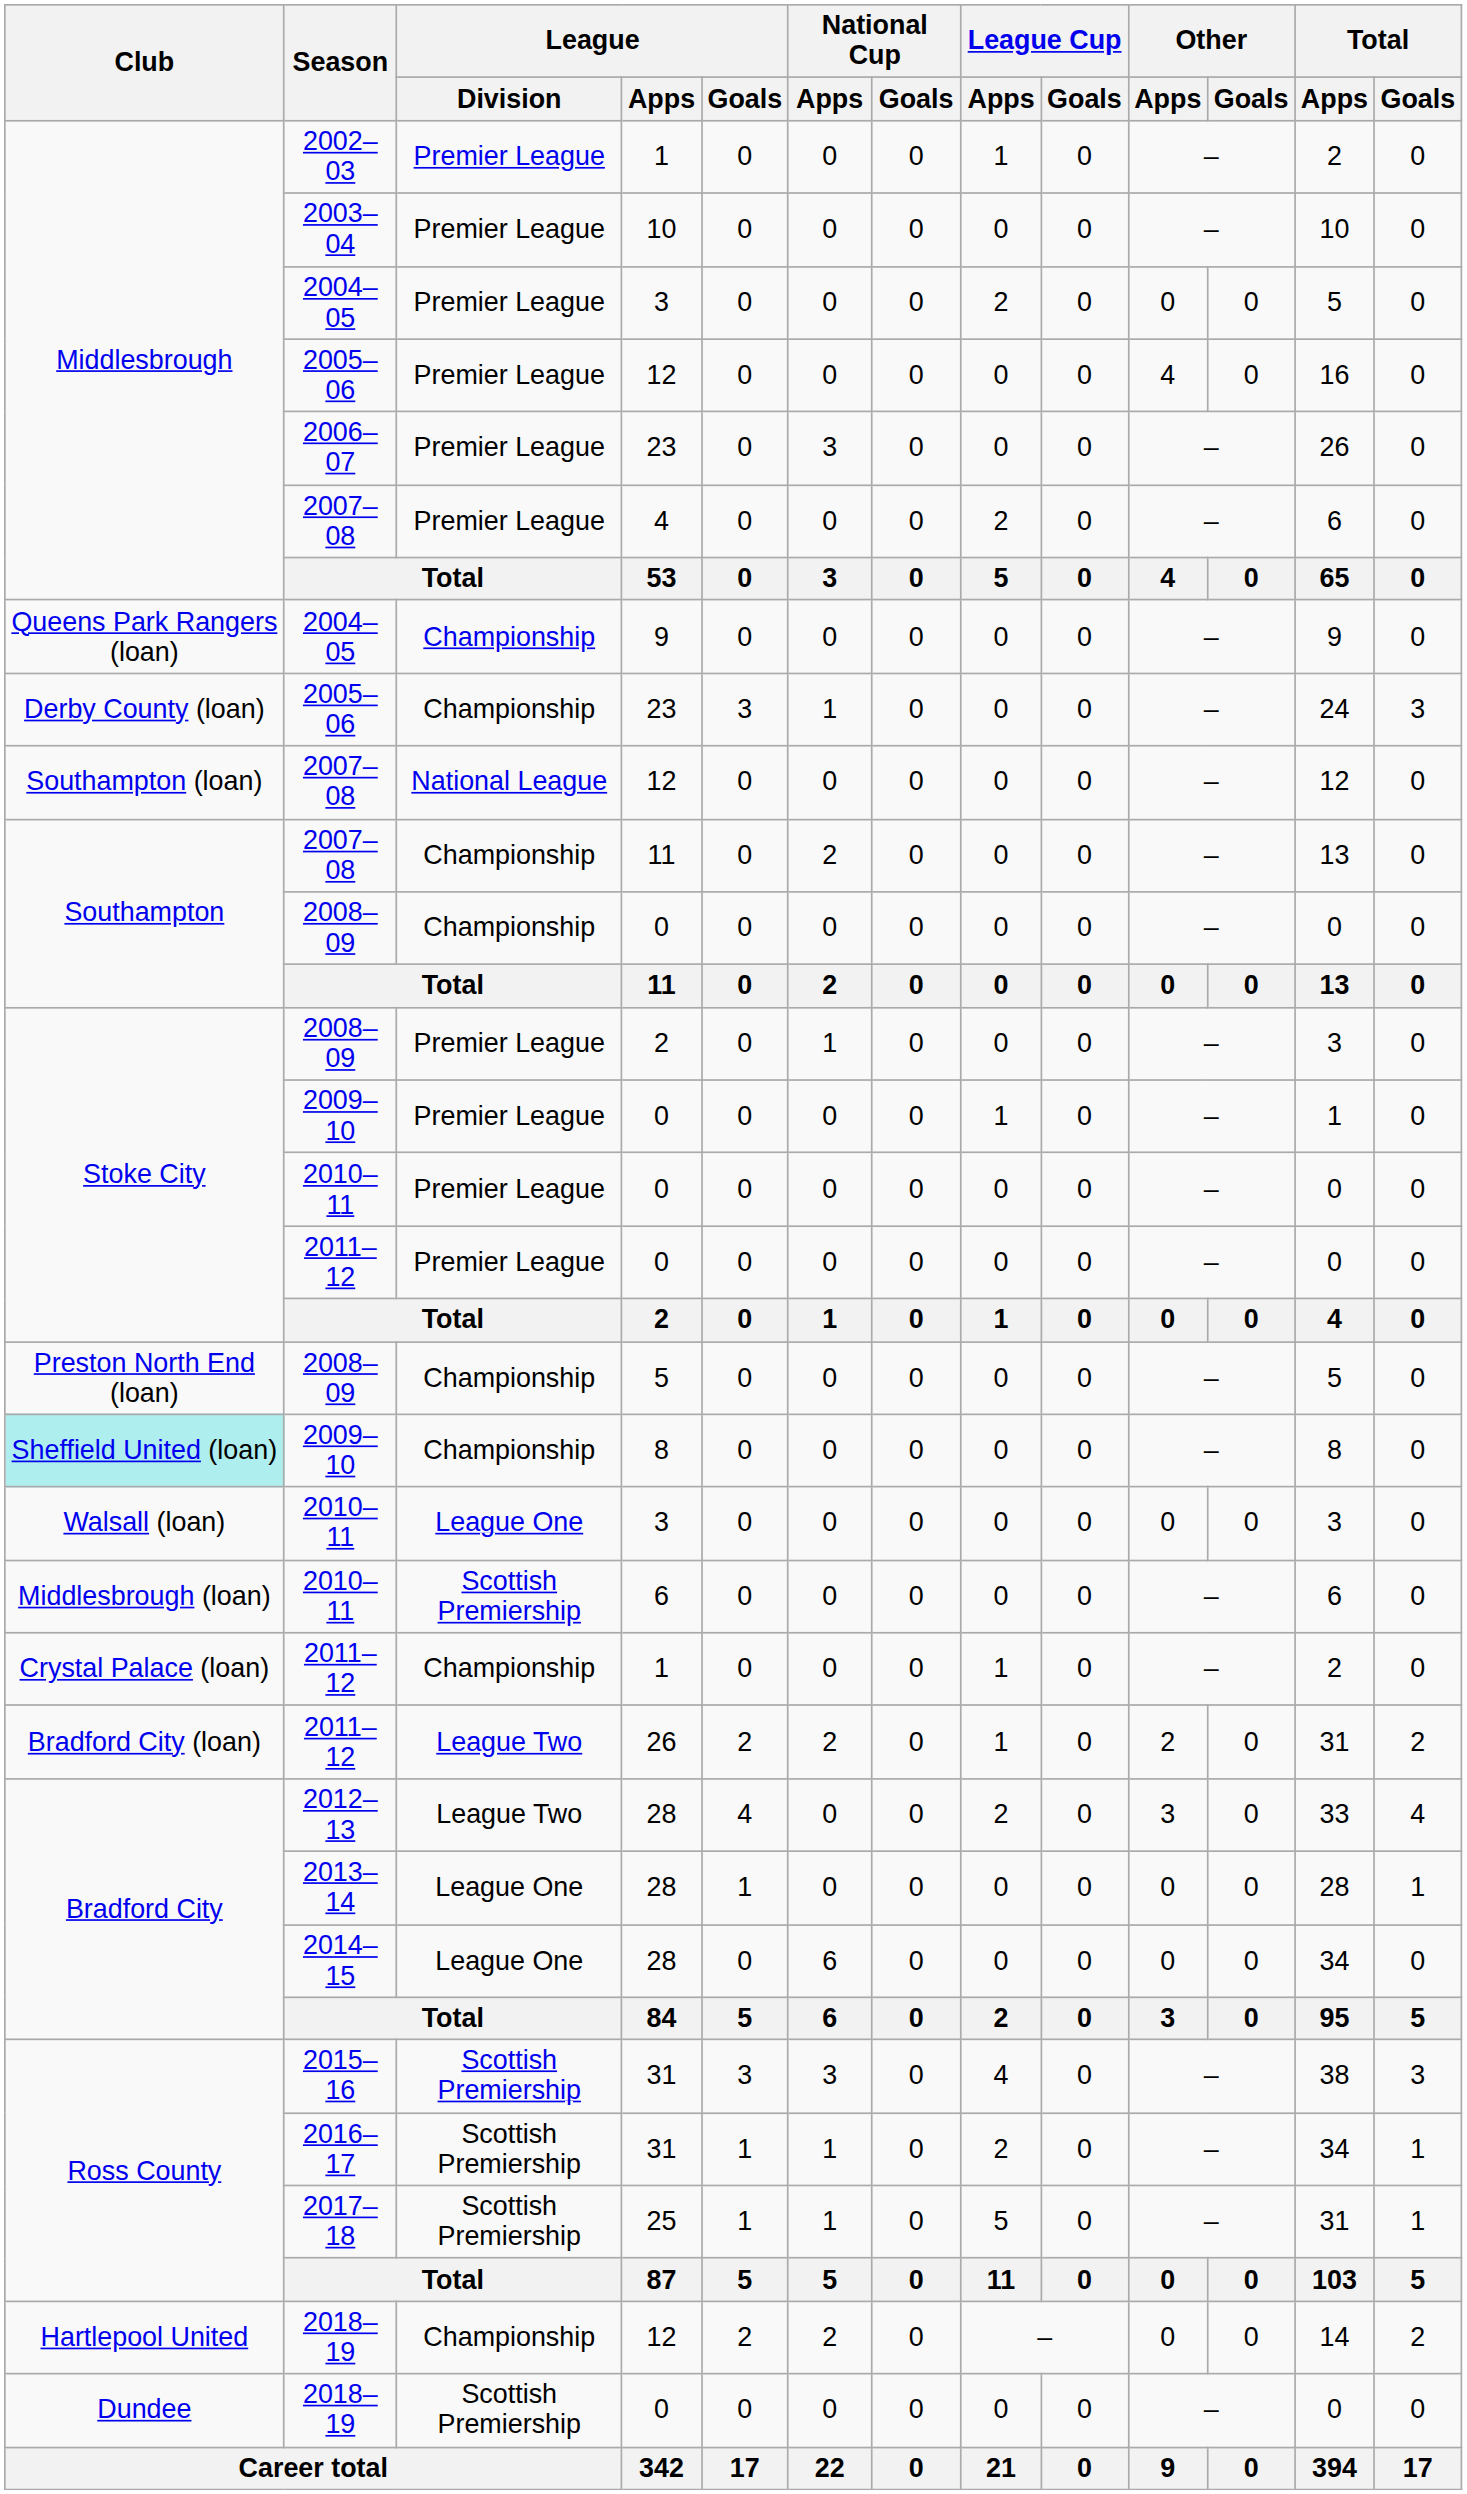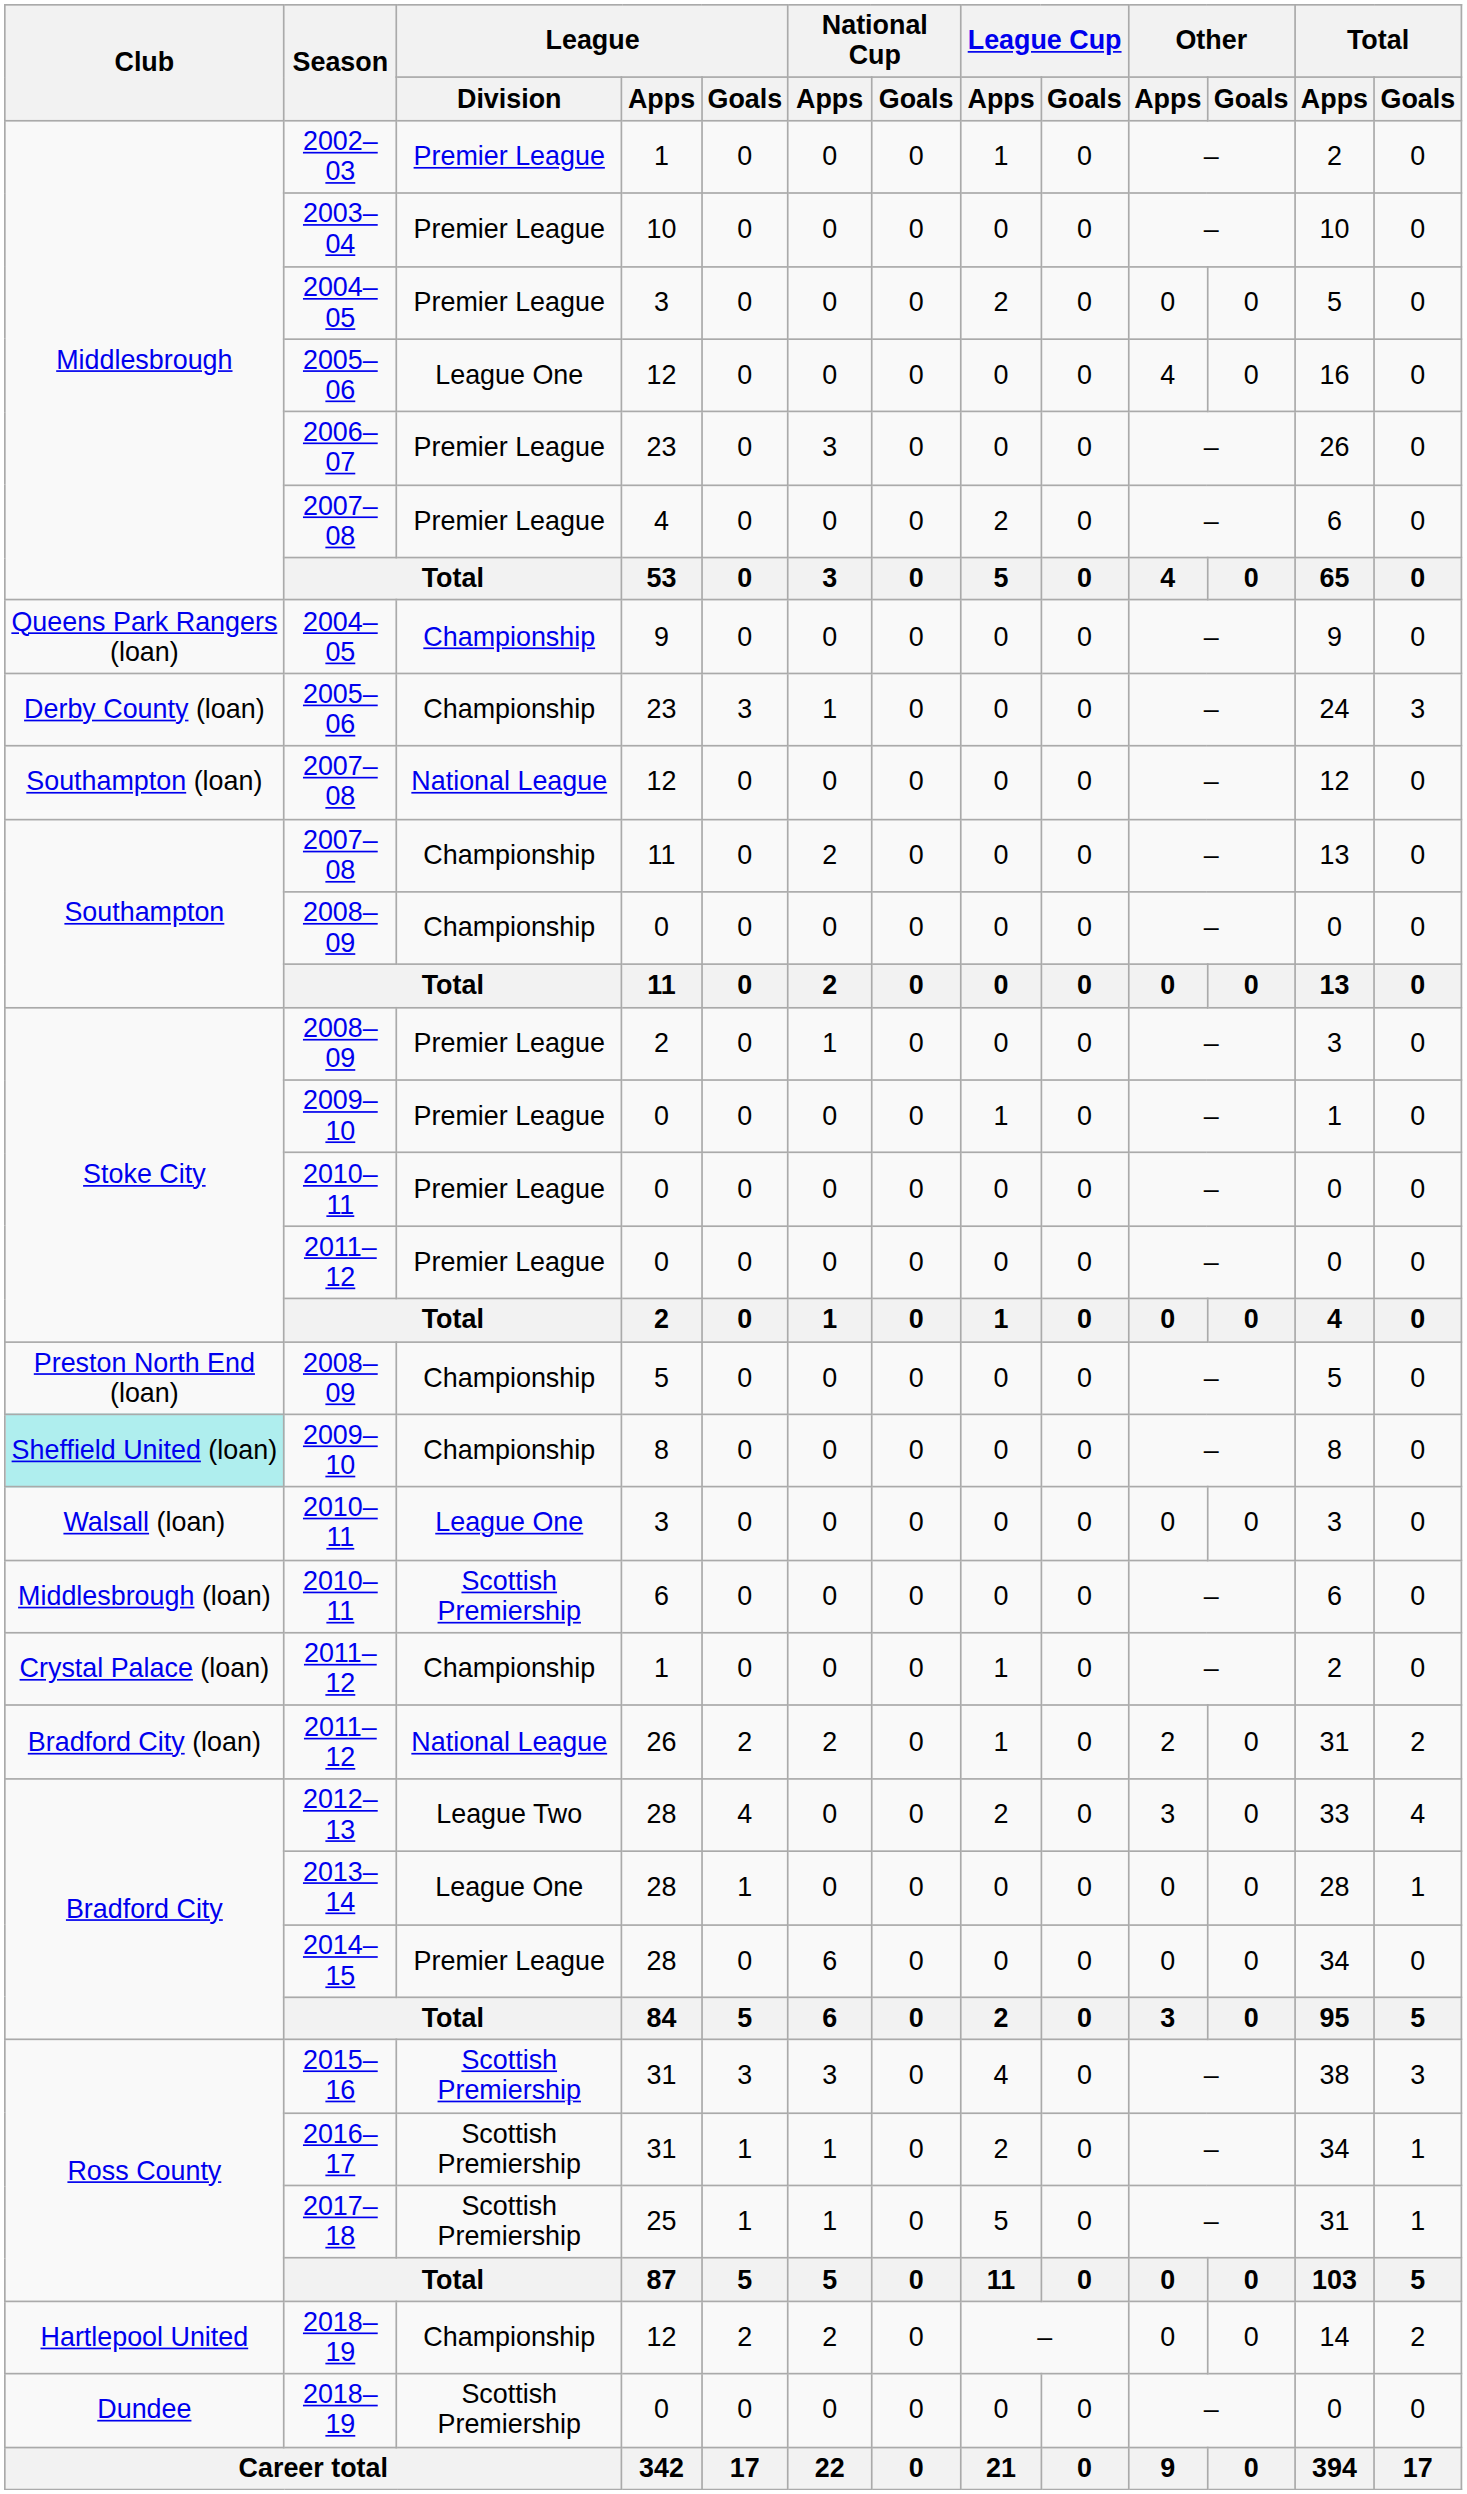2005–06 / 12 | League / Division: Premier League -> League One
2011–12 / 26 | League / Division: League Two -> National League
2014–15 | League / Division: League One -> Premier League
